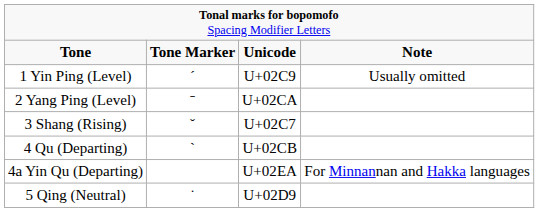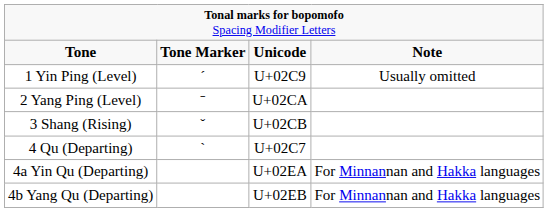3 Shang (Rising) | column 3: U+02C7 -> U+02CB
4 Qu (Departing) | column 3: U+02CB -> U+02C7
+ row: 4b Yang Qu (Departing) | U+02EB | For Minnannan and Hakka languages
- row: 5 Qing (Neutral) | ˙ | U+02D9
